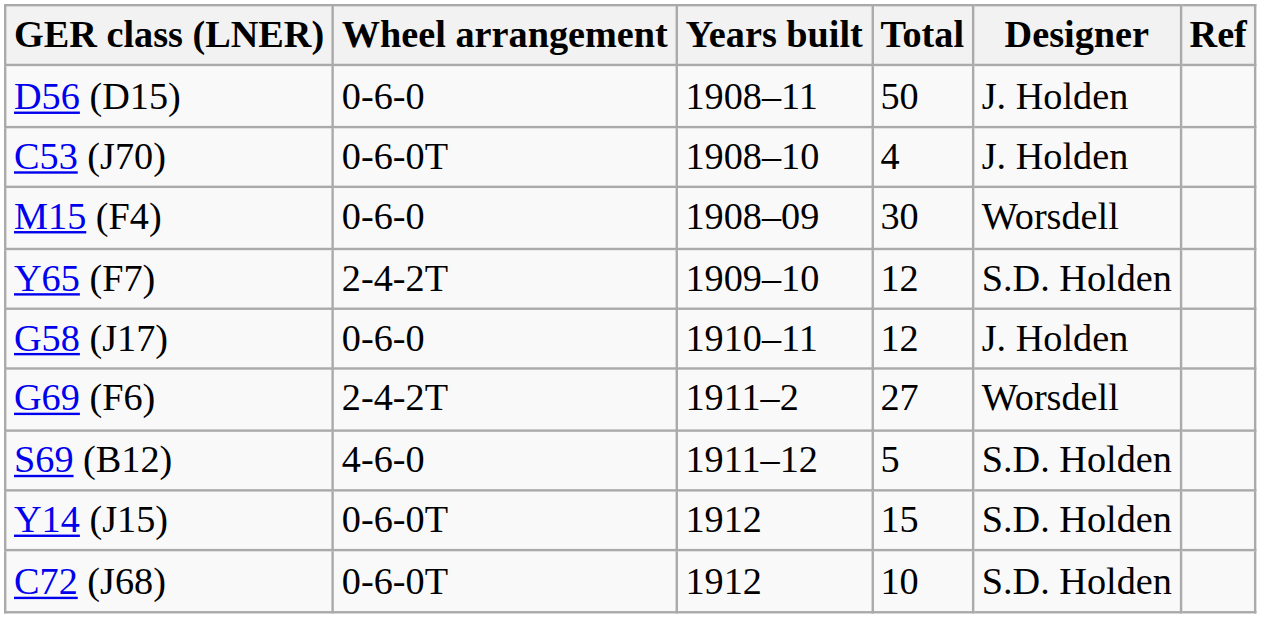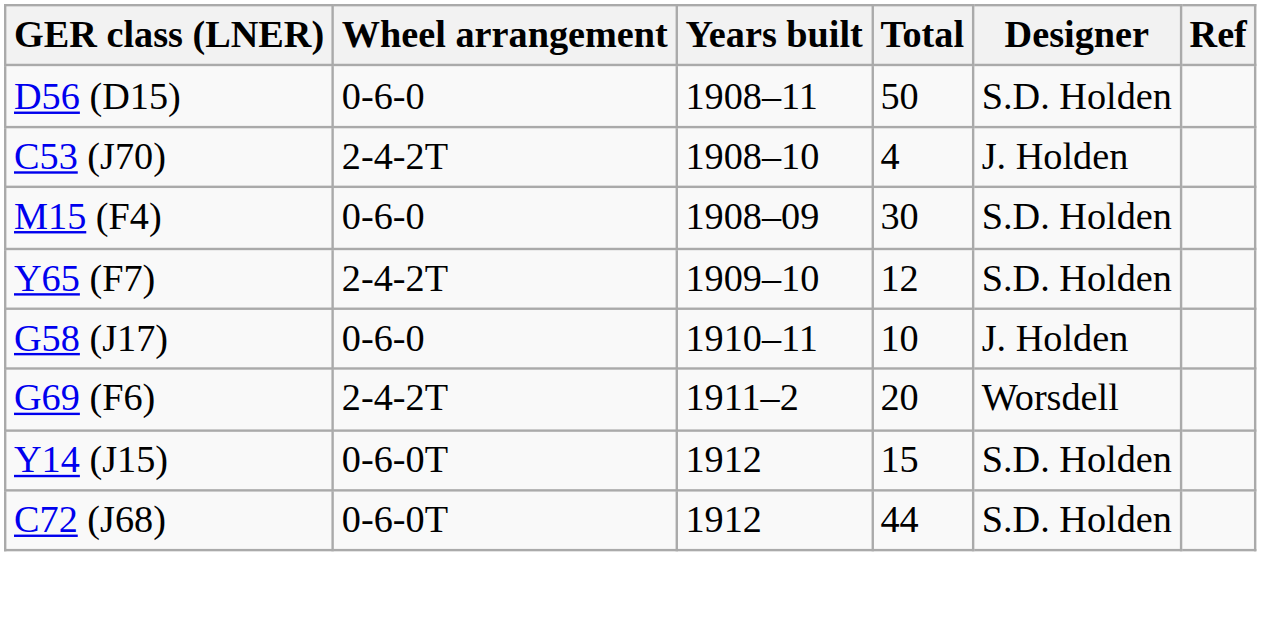D56 (D15) | Designer: J. Holden -> S.D. Holden
C53 (J70) | Wheel arrangement: 0-6-0T -> 2-4-2T
M15 (F4) | Designer: Worsdell -> S.D. Holden
G58 (J17) | Total: 12 -> 10
G69 (F6) | Total: 27 -> 20
- row: S69 (B12) | 4-6-0 | 1911–12 | 5 | S.D. Holden
C72 (J68) | Total: 10 -> 44
